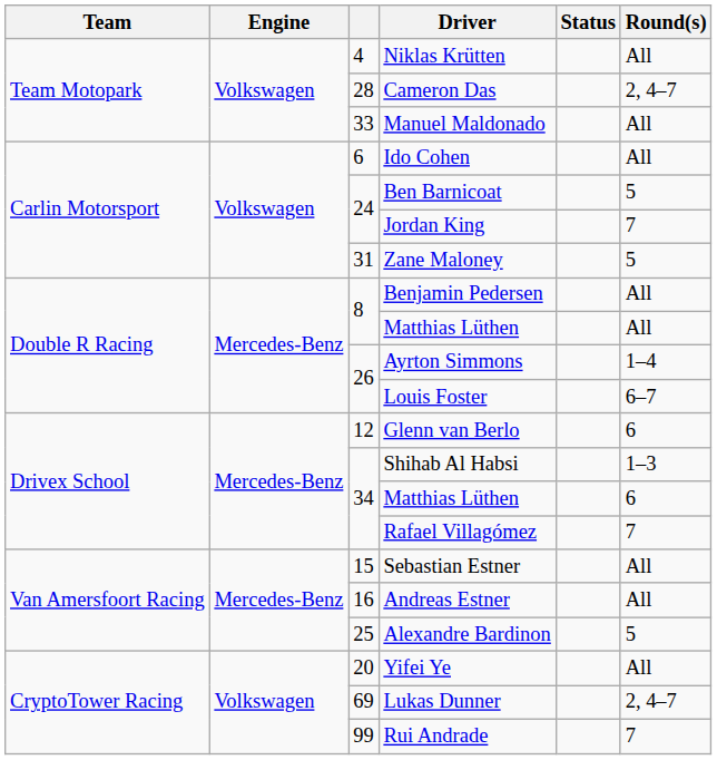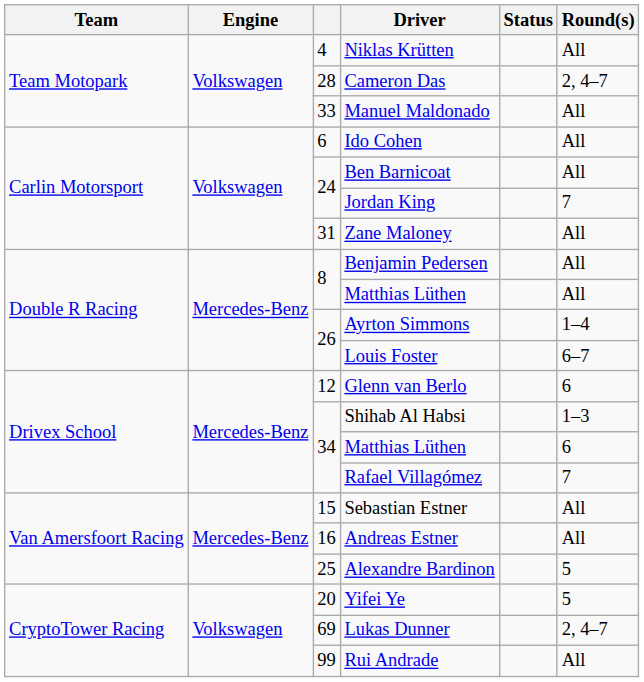Ben Barnicoat | Round(s): 5 -> All
Zane Maloney | Round(s): 5 -> All
Yifei Ye | Round(s): All -> 5
Rui Andrade | Round(s): 7 -> All
